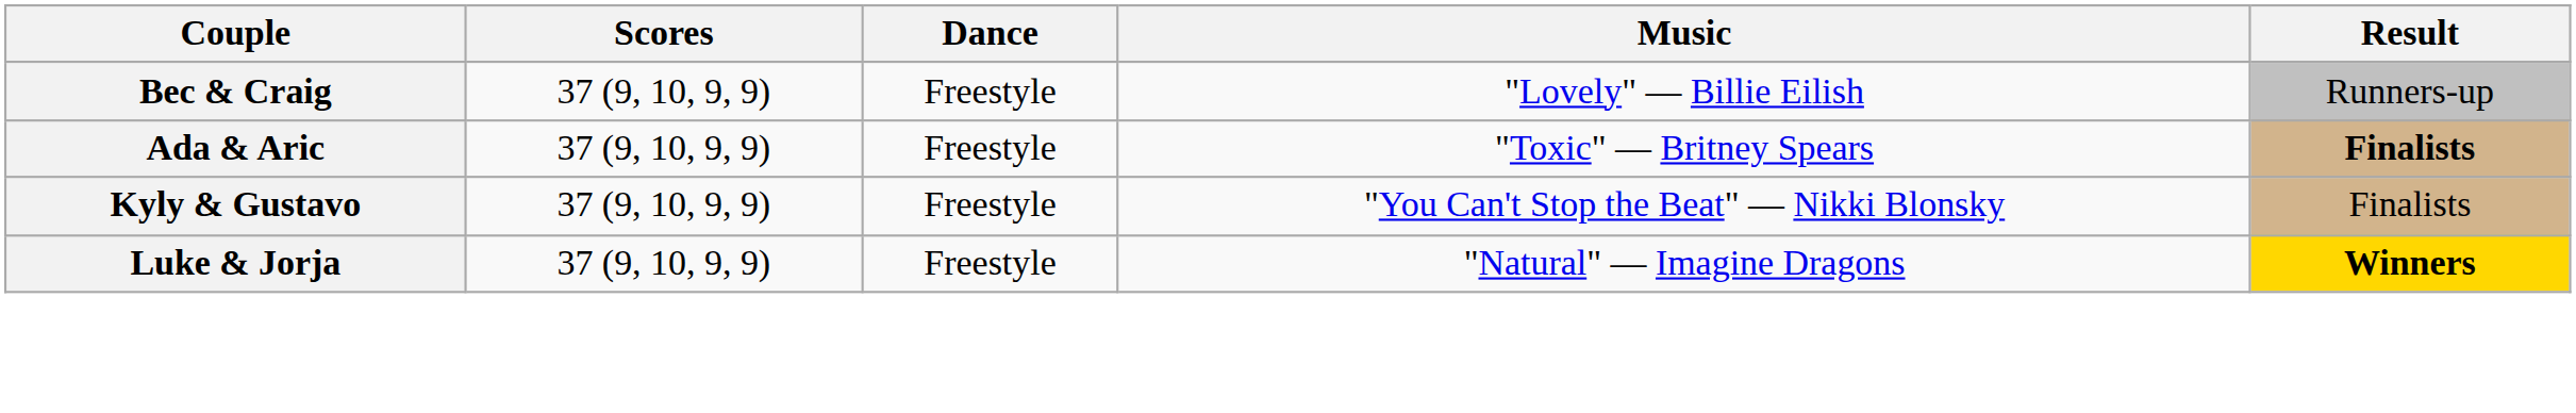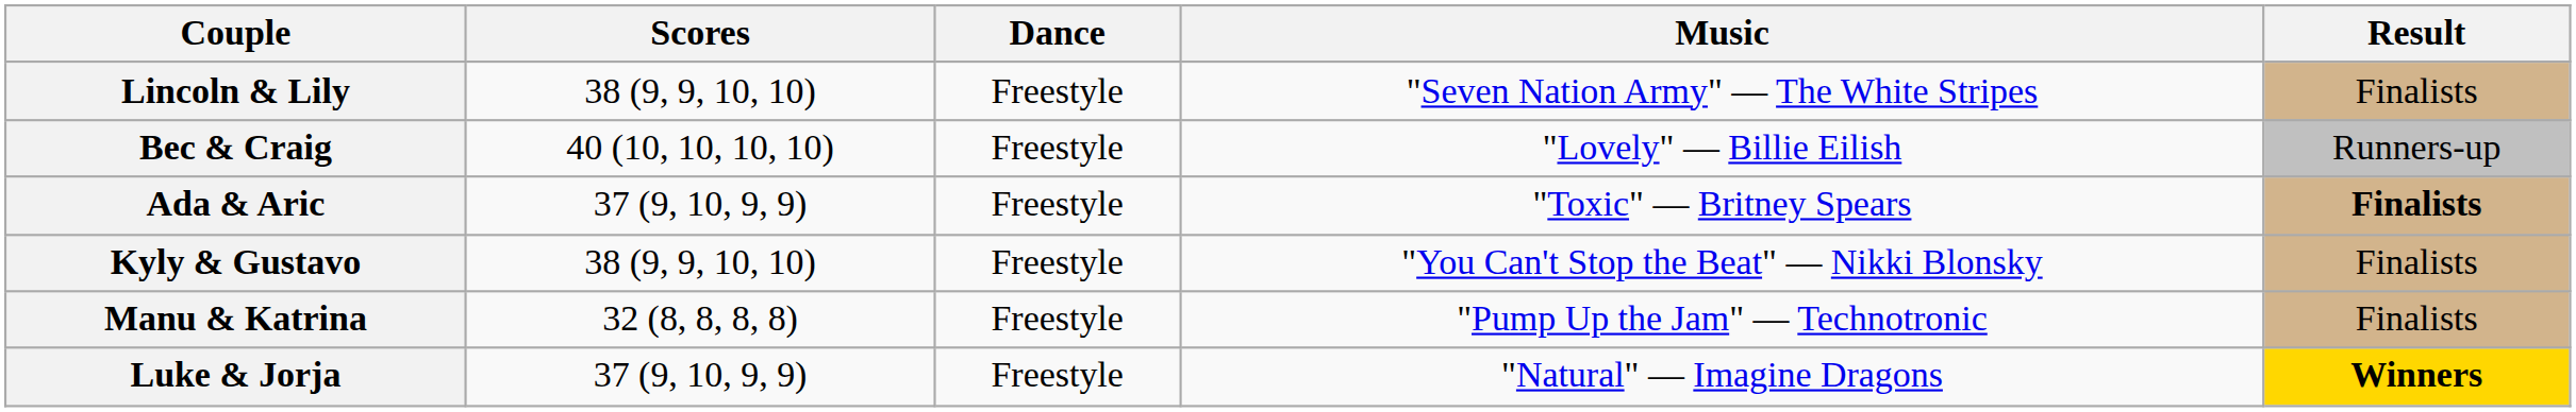+ row: Lincoln & Lily | 38 (9, 9, 10, 10) | Freestyle | "Seven Nation Army" — The White Stripes | Finalists
Bec & Craig | Scores: 37 (9, 10, 9, 9) -> 40 (10, 10, 10, 10)
Kyly & Gustavo | Scores: 37 (9, 10, 9, 9) -> 38 (9, 9, 10, 10)
+ row: Manu & Katrina | 32 (8, 8, 8, 8) | Freestyle | "Pump Up the Jam" — Technotronic | Finalists
